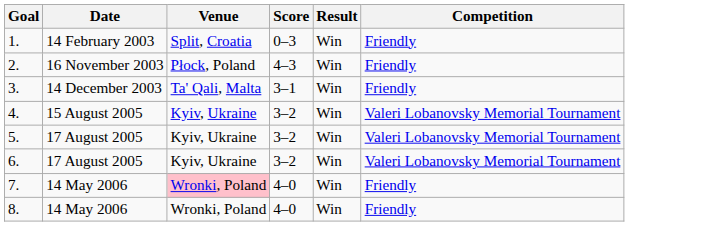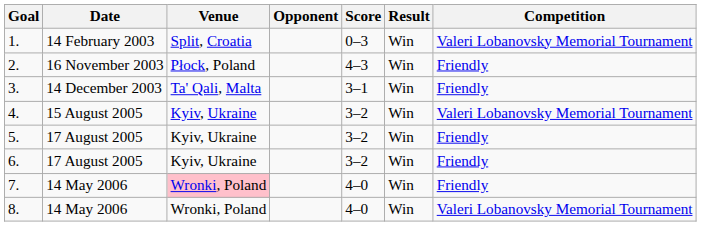+ column: Opponent
1. | Competition: Friendly -> Valeri Lobanovsky Memorial Tournament
5. | Competition: Valeri Lobanovsky Memorial Tournament -> Friendly
6. | Competition: Valeri Lobanovsky Memorial Tournament -> Friendly
8. | Competition: Friendly -> Valeri Lobanovsky Memorial Tournament
